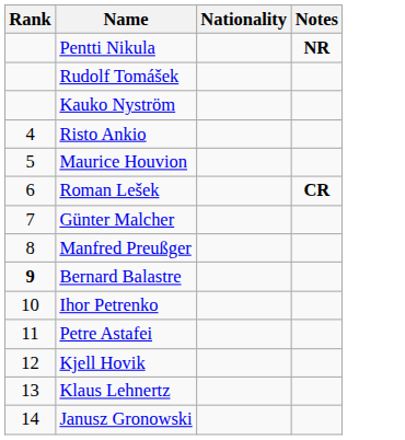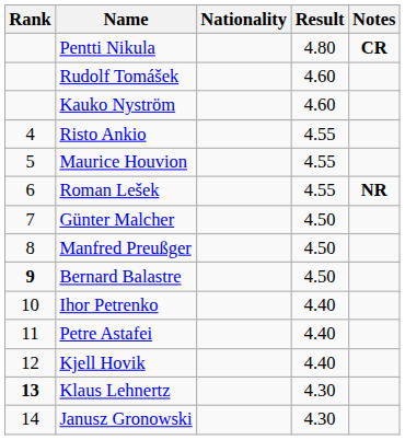+ column: Result | 4.80 | 4.60 | 4.60 | 4.55 | 4.55 | 4.55 | 4.50 | 4.50 | 4.50 | 4.40 | 4.40 | 4.40 | 4.30 | 4.30
Pentti Nikula | Notes: NR -> CR
Roman Lešek | Notes: CR -> NR
Klaus Lehnertz | Rank: normal -> bold
